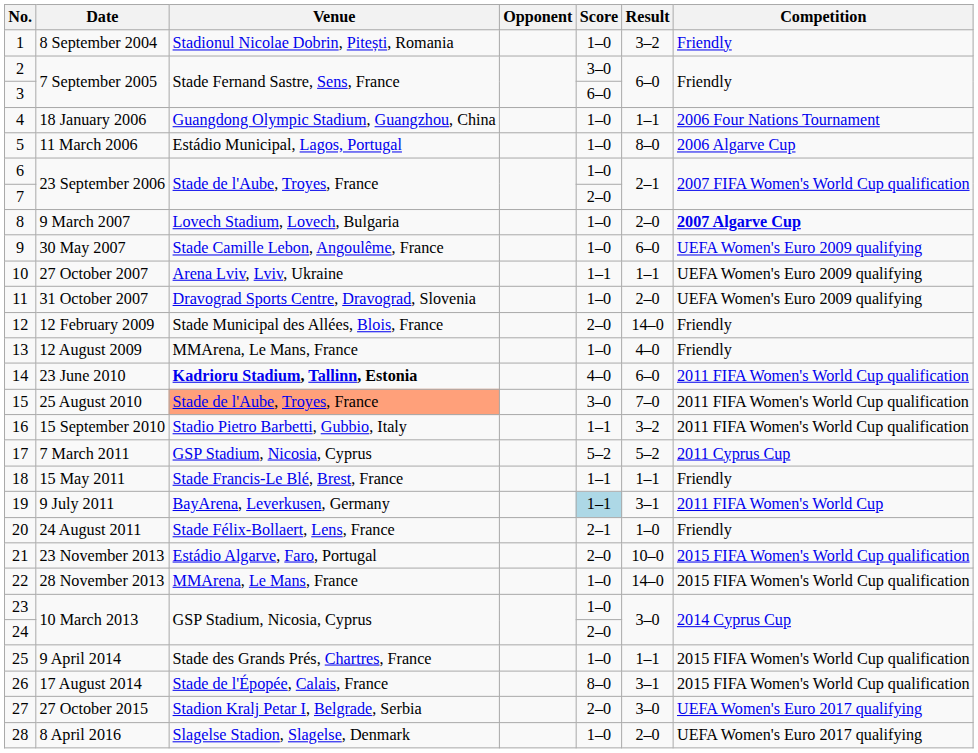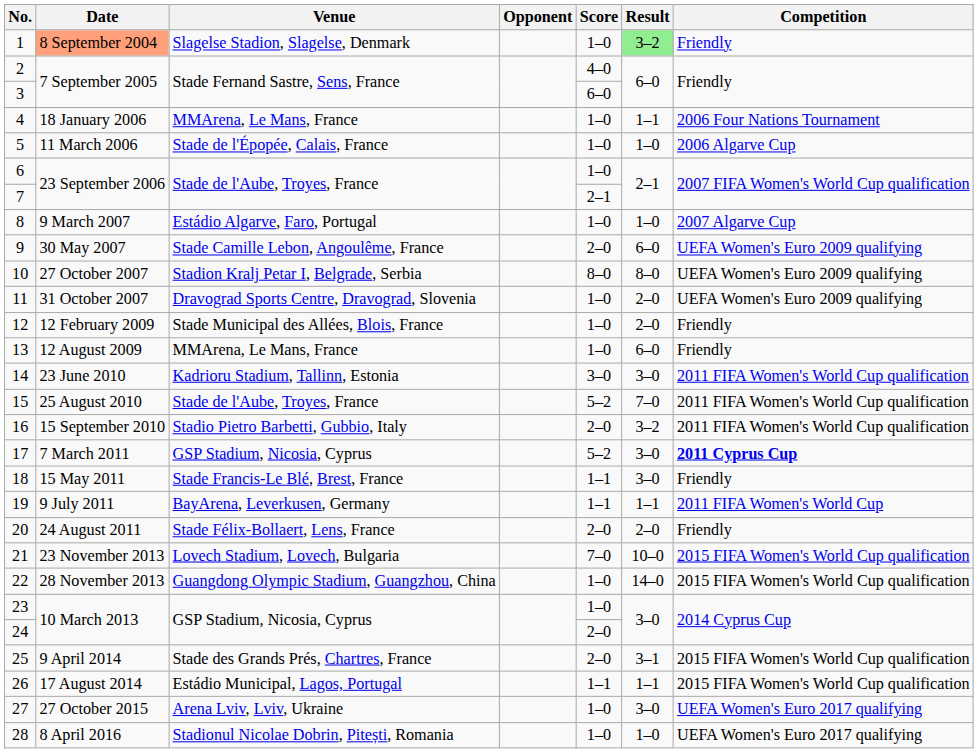1 | Date: no background -> lightsalmon background
1 | Venue: Stadionul Nicolae Dobrin, Pitești, Romania -> Slagelse Stadion, Slagelse, Denmark
1 | Result: no background -> lightgreen background
2 | Score: 3–0 -> 4–0
4 | Venue: Guangdong Olympic Stadium, Guangzhou, China -> MMArena, Le Mans, France
5 | Venue: Estádio Municipal, Lagos, Portugal -> Stade de l'Épopée, Calais, France
5 | Result: 8–0 -> 1–0
7 | Score: 2–0 -> 2–1
8 | Venue: Lovech Stadium, Lovech, Bulgaria -> Estádio Algarve, Faro, Portugal
8 | Result: 2–0 -> 1–0
8 | Competition: bold -> normal
9 | Score: 1–0 -> 2–0
10 | Venue: Arena Lviv, Lviv, Ukraine -> Stadion Kralj Petar I, Belgrade, Serbia
10 | Score: 1–1 -> 8–0
10 | Result: 1–1 -> 8–0
12 | Score: 2–0 -> 1–0
12 | Result: 14–0 -> 2–0
13 | Result: 4–0 -> 6–0
14 | Venue: bold -> normal
14 | Score: 4–0 -> 3–0
14 | Result: 6–0 -> 3–0
15 | Venue: lightsalmon background -> no background
15 | Score: 3–0 -> 5–2
16 | Score: 1–1 -> 2–0
17 | Result: 5–2 -> 3–0
17 | Competition: normal -> bold
18 | Result: 1–1 -> 3–0
19 | Score: lightblue background -> no background
19 | Result: 3–1 -> 1–1
20 | Score: 2–1 -> 2–0
20 | Result: 1–0 -> 2–0
21 | Venue: Estádio Algarve, Faro, Portugal -> Lovech Stadium, Lovech, Bulgaria
21 | Score: 2–0 -> 7–0
22 | Venue: MMArena, Le Mans, France -> Guangdong Olympic Stadium, Guangzhou, China
25 | Score: 1–0 -> 2–0
25 | Result: 1–1 -> 3–1
26 | Venue: Stade de l'Épopée, Calais, France -> Estádio Municipal, Lagos, Portugal
26 | Score: 8–0 -> 1–1
26 | Result: 3–1 -> 1–1
27 | Venue: Stadion Kralj Petar I, Belgrade, Serbia -> Arena Lviv, Lviv, Ukraine
27 | Score: 2–0 -> 1–0
28 | Venue: Slagelse Stadion, Slagelse, Denmark -> Stadionul Nicolae Dobrin, Pitești, Romania
28 | Result: 2–0 -> 1–0
